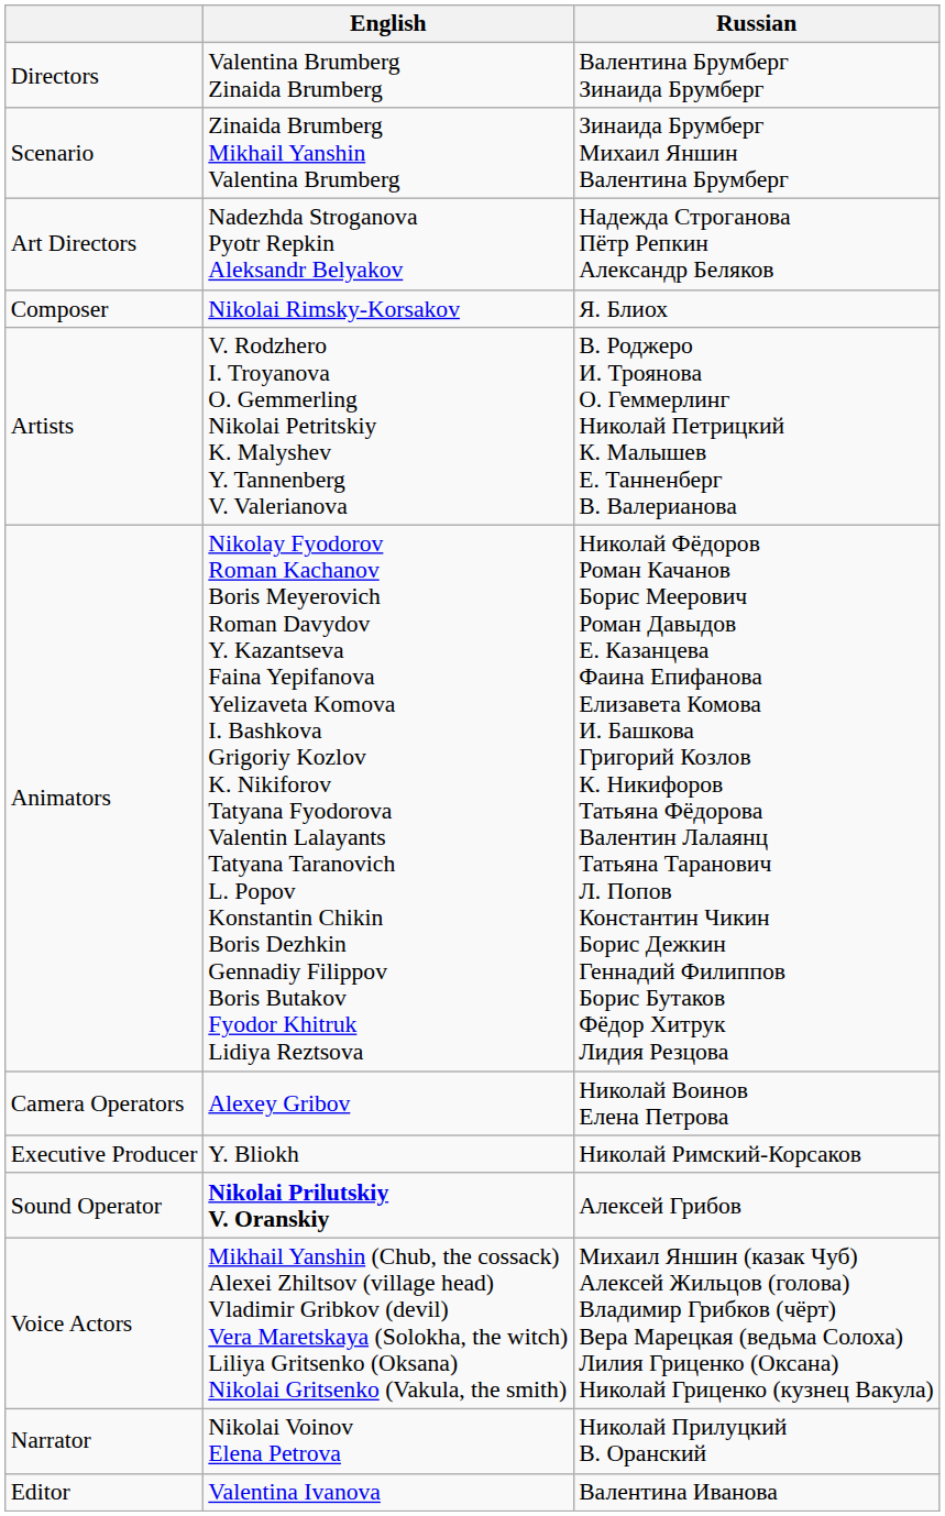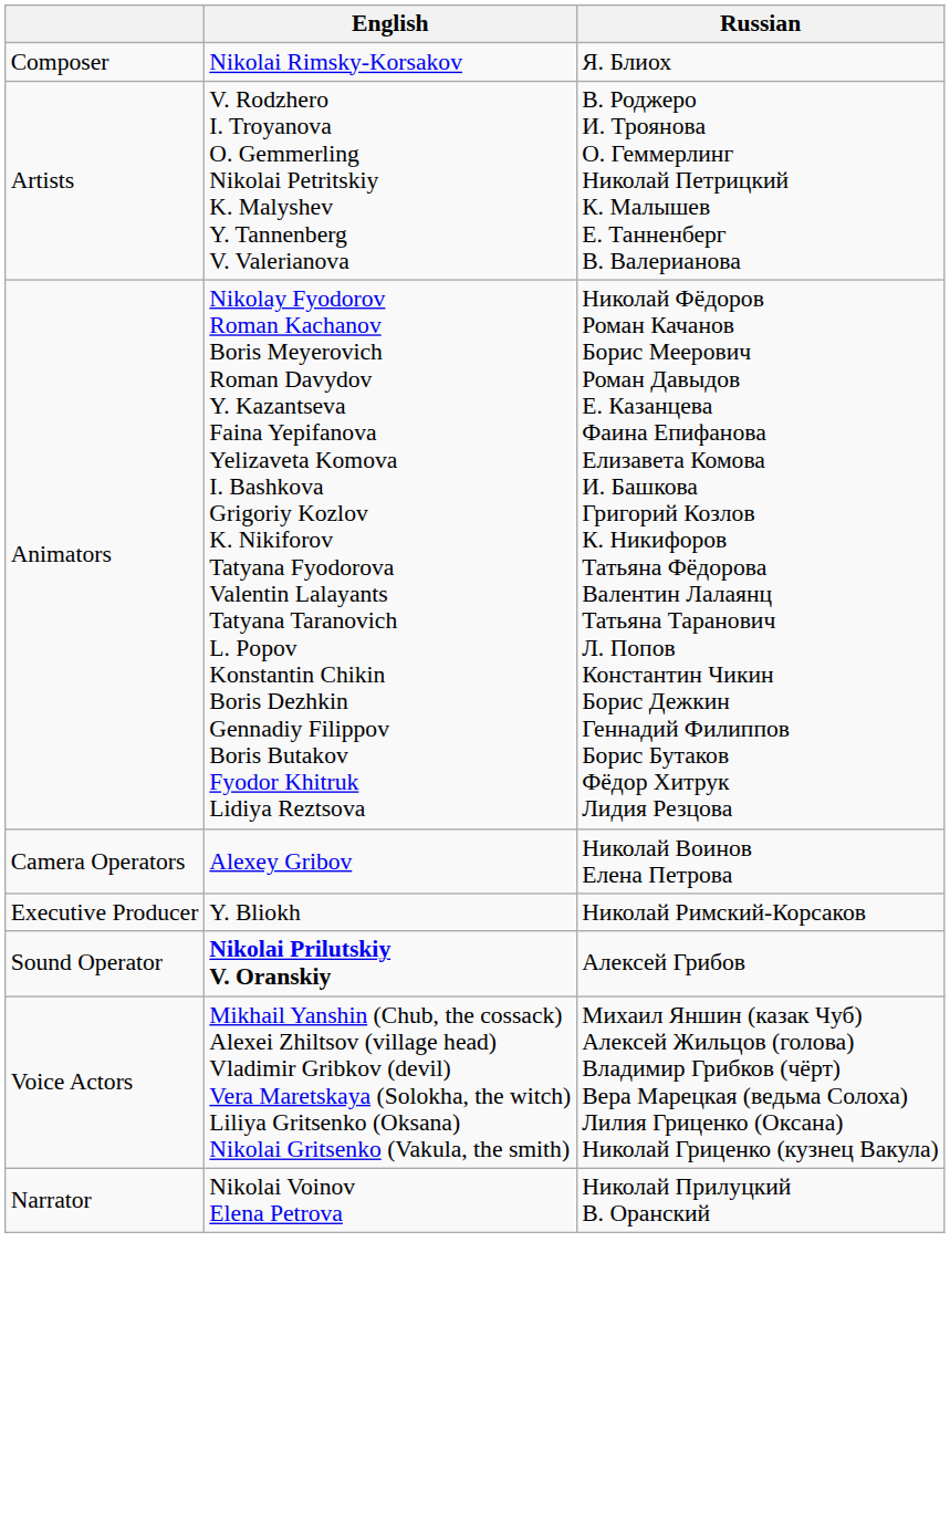- row: Directors | Valentina Brumberg Zinaida Brumberg | Валентина Брумберг Зинаида Брумберг
- row: Scenario | Zinaida Brumberg Mikhail Yanshin Valentina Brumberg | Зинаида Брумберг Михаил Яншин Валентина Брумберг
- row: Art Directors | Nadezhda Stroganova Pyotr Repkin Aleksandr Belyakov | Надежда Строганова Пётр Репкин Александр Беляков
- row: Editor | Valentina Ivanova | Валентина Иванова
